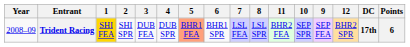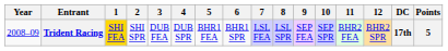columns swapped: 9 <-> 11
Trident Racing | 5: lightsalmon background -> no background
Trident Racing | Points: 6 -> 5
